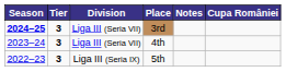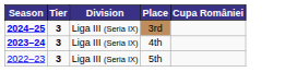- column: Notes
3rd | Division: Liga III (Seria VII) -> Liga III (Seria IX)
4th | Season: normal -> bold
4th | Division: Liga III (Seria VII) -> Liga III (Seria IX)
